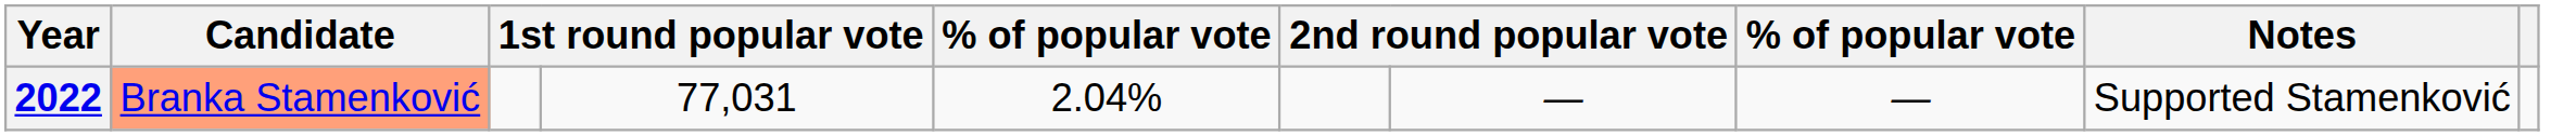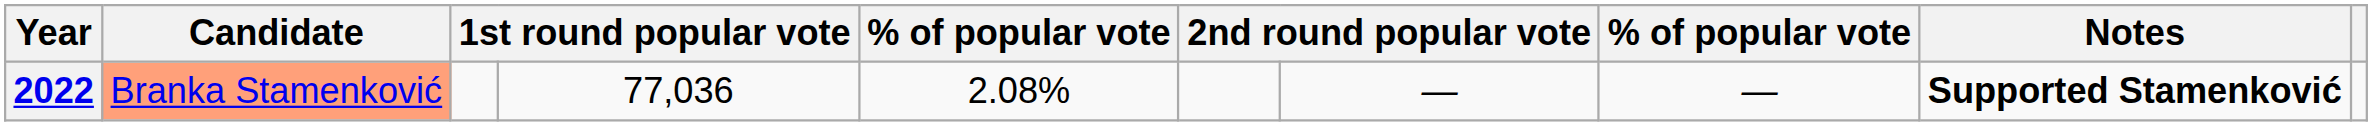2022 | column 4: 77,031 -> 77,036
2022 | column 5: 2.04% -> 2.08%
2022 | Notes: normal -> bold
